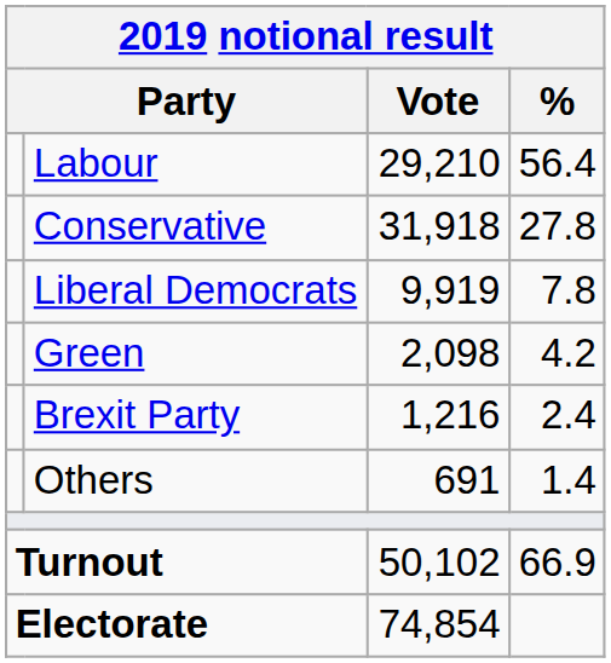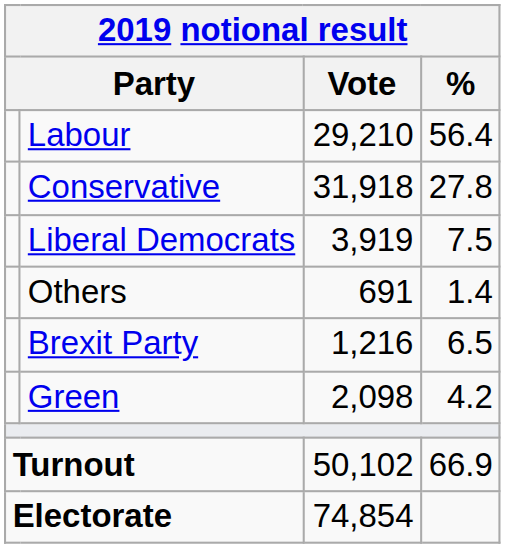Liberal Democrats | Vote: 9,919 -> 3,919
Liberal Democrats | %: 7.8 -> 7.5
rows swapped: Green <-> Others
Brexit Party | %: 2.4 -> 6.5
